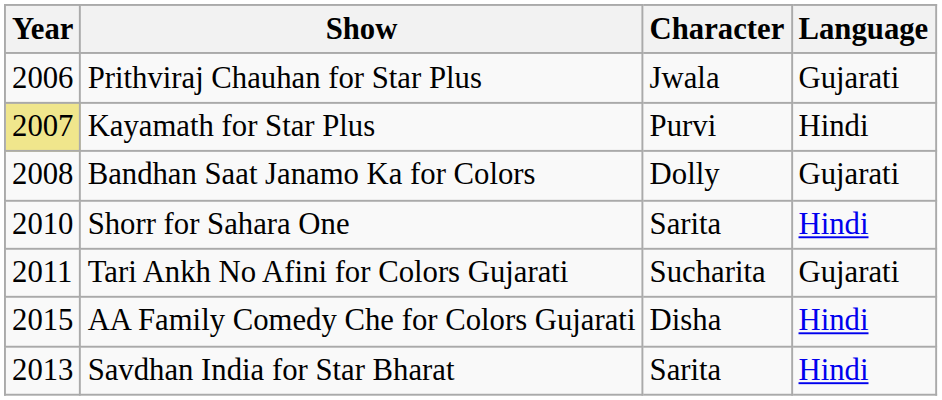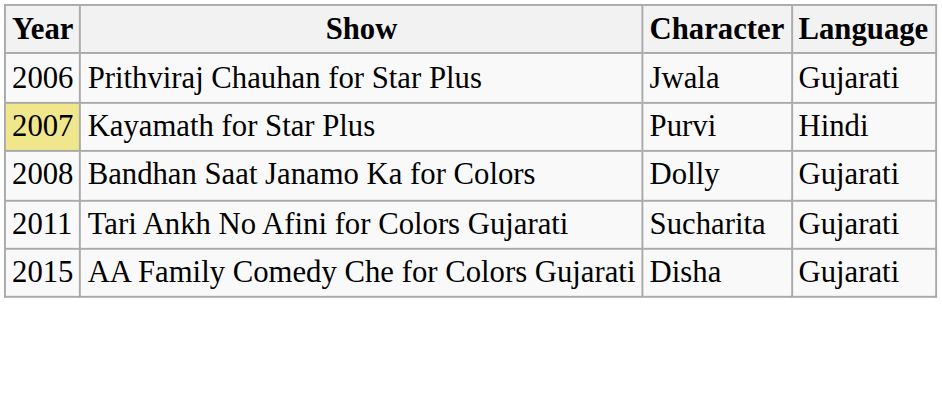- row: 2010 | Shorr for Sahara One | Sarita | Hindi
AA Family Comedy Che for Colors Gujarati | Language: Hindi -> Gujarati
- row: 2013 | Savdhan India for Star Bharat | Sarita | Hindi
